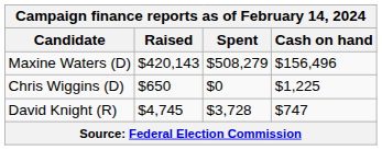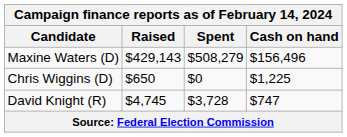Maxine Waters (D) | Raised: $420,143 -> $429,143
